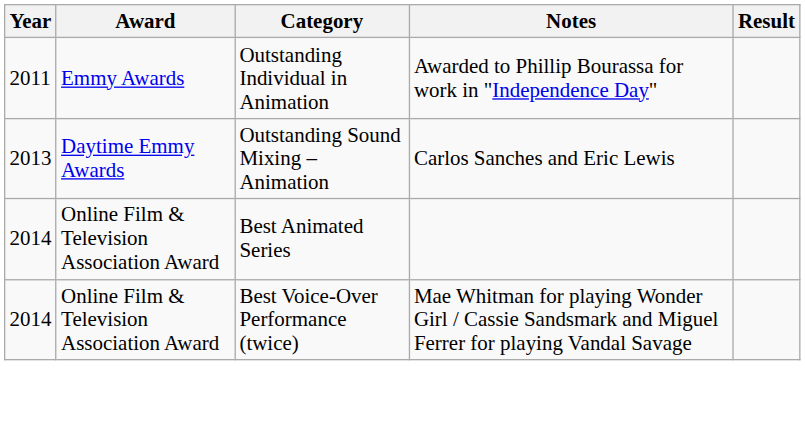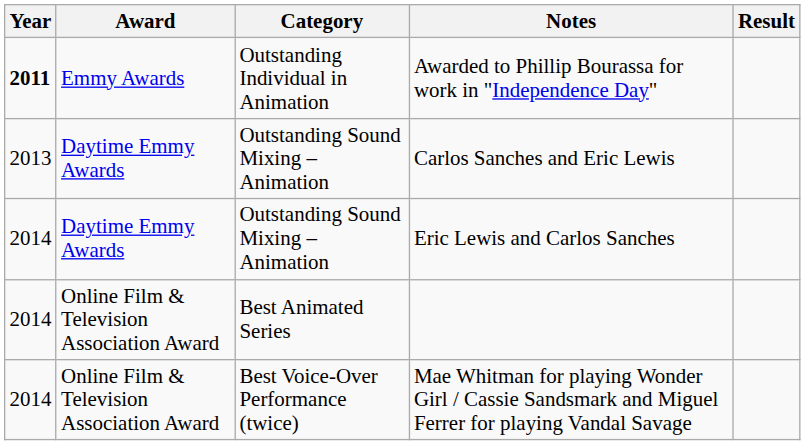Awarded to Phillip Bourassa for work in "Independence Day" | Year: normal -> bold
+ row: 2014 | Daytime Emmy Awards | Outstanding Sound Mixing – Animation | Eric Lewis and Carlos Sanches
